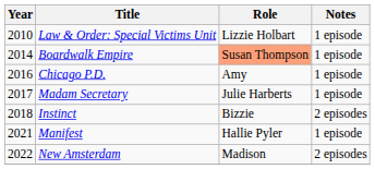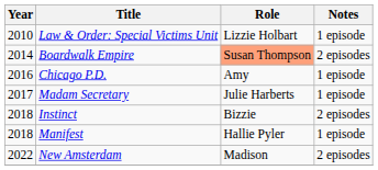Boardwalk Empire | Notes: 1 episode -> 2 episodes
Manifest | Year: 2021 -> 2018
